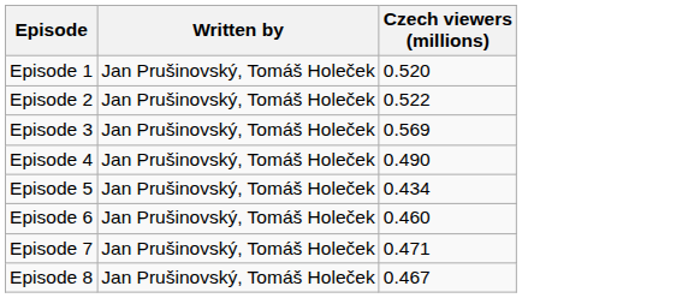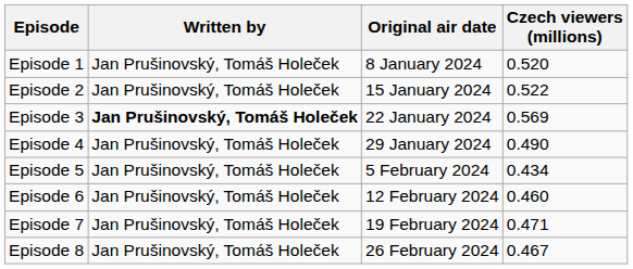+ column: Original air date | 8 January 2024 | 15 January 2024 | 22 January 2024 | 29 January 2024 | 5 February 2024 | 12 February 2024 | 19 February 2024 | 26 February 2024
Episode 3 | Written by: normal -> bold
